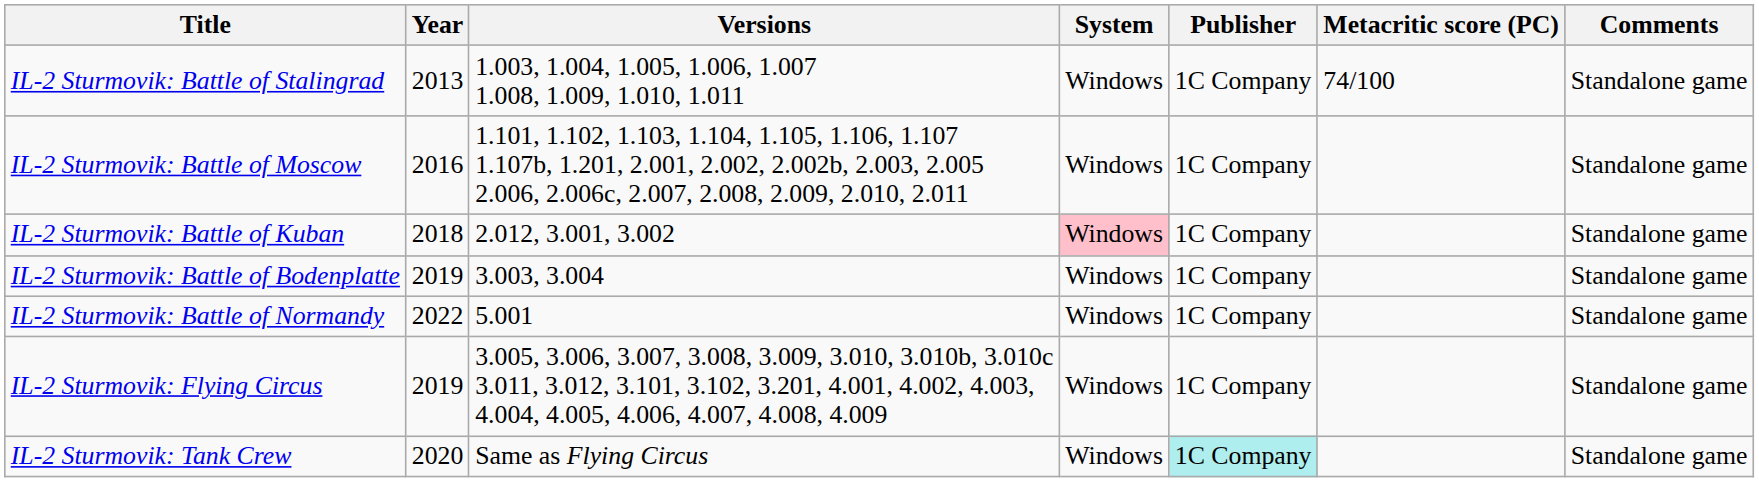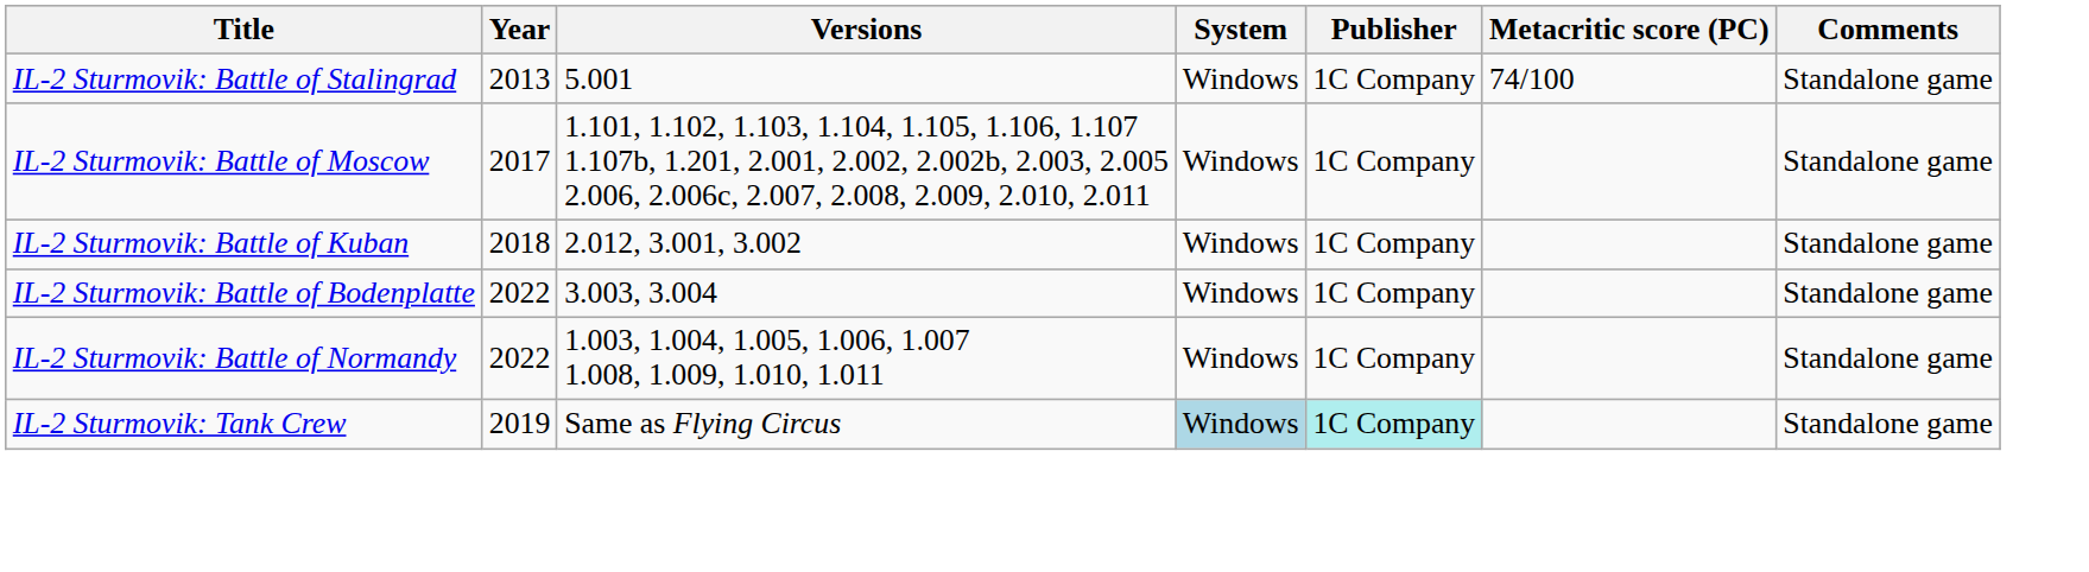IL-2 Sturmovik: Battle of Stalingrad | Versions: 1.003, 1.004, 1.005, 1.006, 1.007 1.008, 1.009, 1.010, 1.011 -> 5.001
IL-2 Sturmovik: Battle of Moscow | Year: 2016 -> 2017
IL-2 Sturmovik: Battle of Kuban | System: pink background -> no background
IL-2 Sturmovik: Battle of Bodenplatte | Year: 2019 -> 2022
IL-2 Sturmovik: Battle of Normandy | Versions: 5.001 -> 1.003, 1.004, 1.005, 1.006, 1.007 1.008, 1.009, 1.010, 1.011
- row: IL-2 Sturmovik: Flying Circus | 2019 | 3.005, 3.006, 3.007, 3.008, 3.009, 3.010, 3.010b, 3.010c 3.011, 3.012, 3.101, 3.102, 3.201, 4.001, 4.002, 4.003, 4.004, 4.005, 4.006, 4.007, 4.008, 4.009 | Windows | 1C Company | Standalone game
IL-2 Sturmovik: Tank Crew | Year: 2020 -> 2019
IL-2 Sturmovik: Tank Crew | System: no background -> lightblue background
